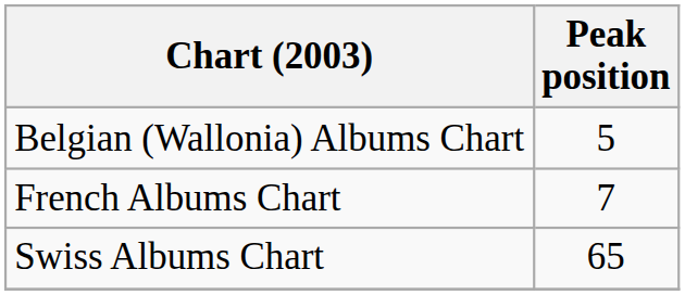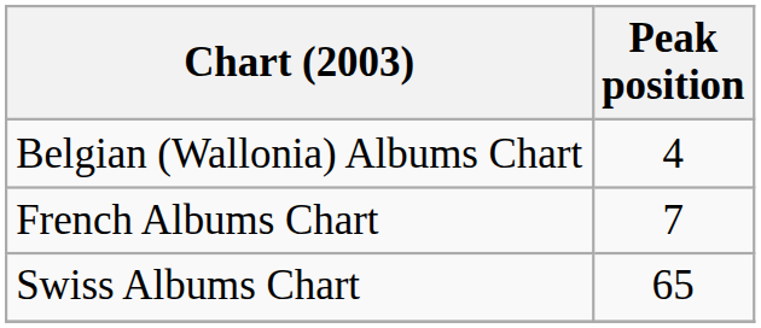Belgian (Wallonia) Albums Chart | Peak position: 5 -> 4
